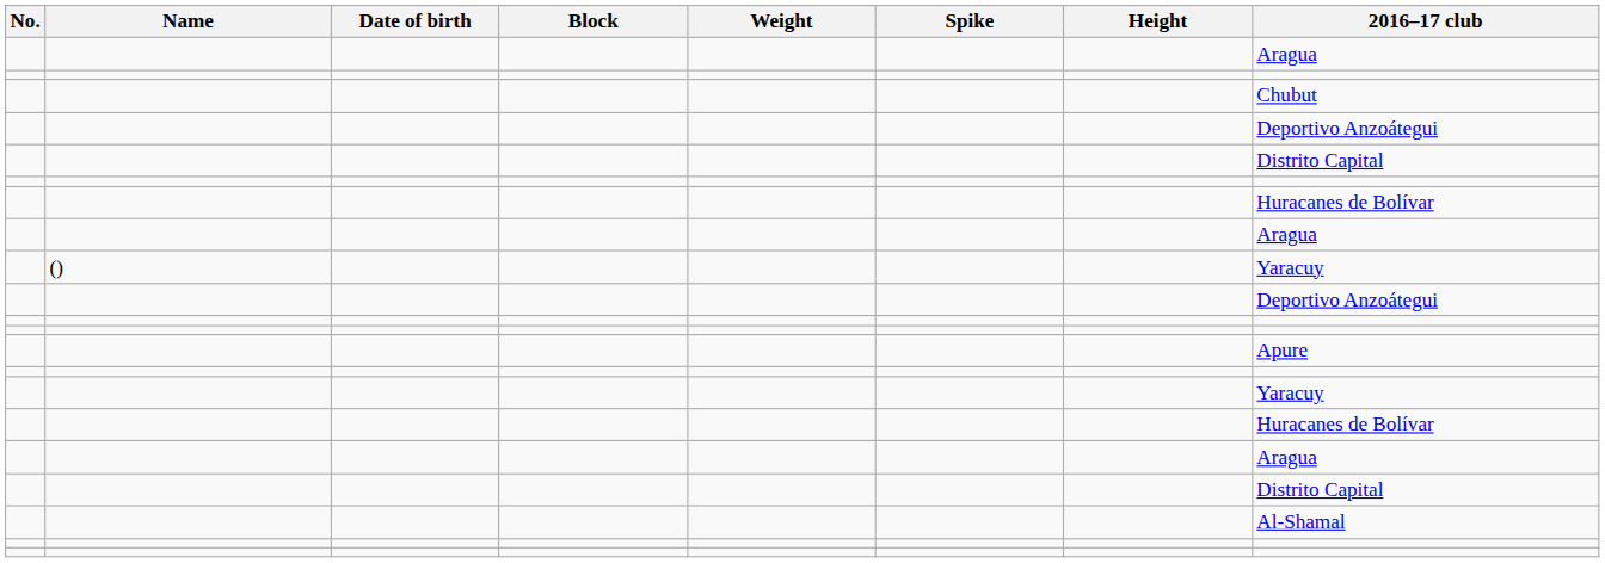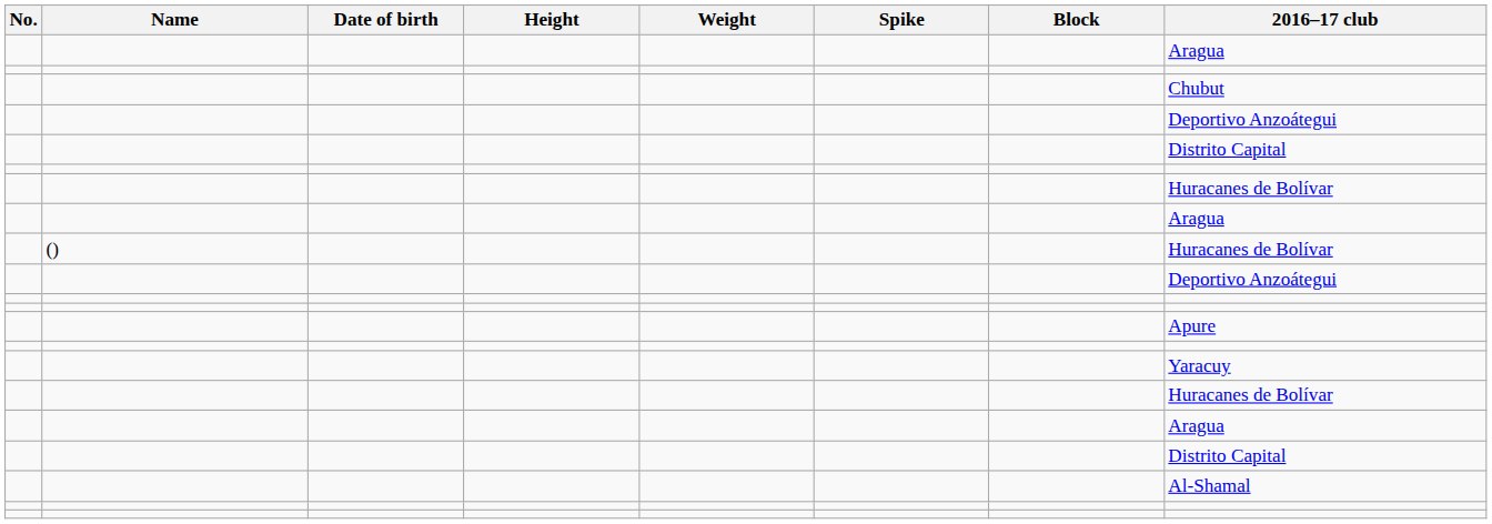columns swapped: Height <-> Block
() | 2016–17 club: Yaracuy -> Huracanes de Bolívar
